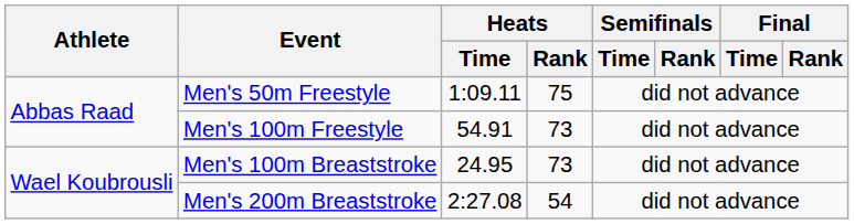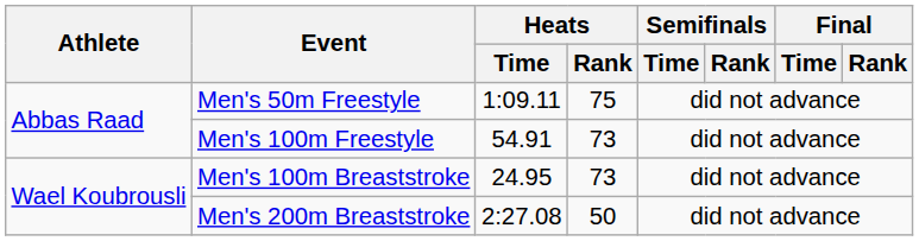Men's 200m Breaststroke | Heats / Rank: 54 -> 50
